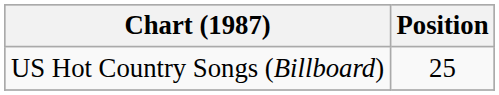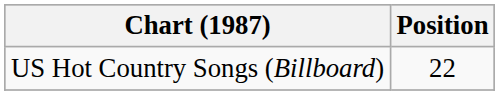US Hot Country Songs (Billboard) | Position: 25 -> 22
